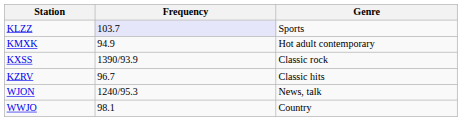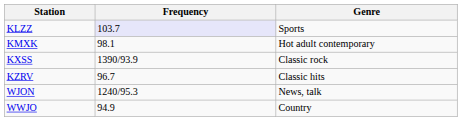KMXK | Frequency: 94.9 -> 98.1
WWJO | Frequency: 98.1 -> 94.9
